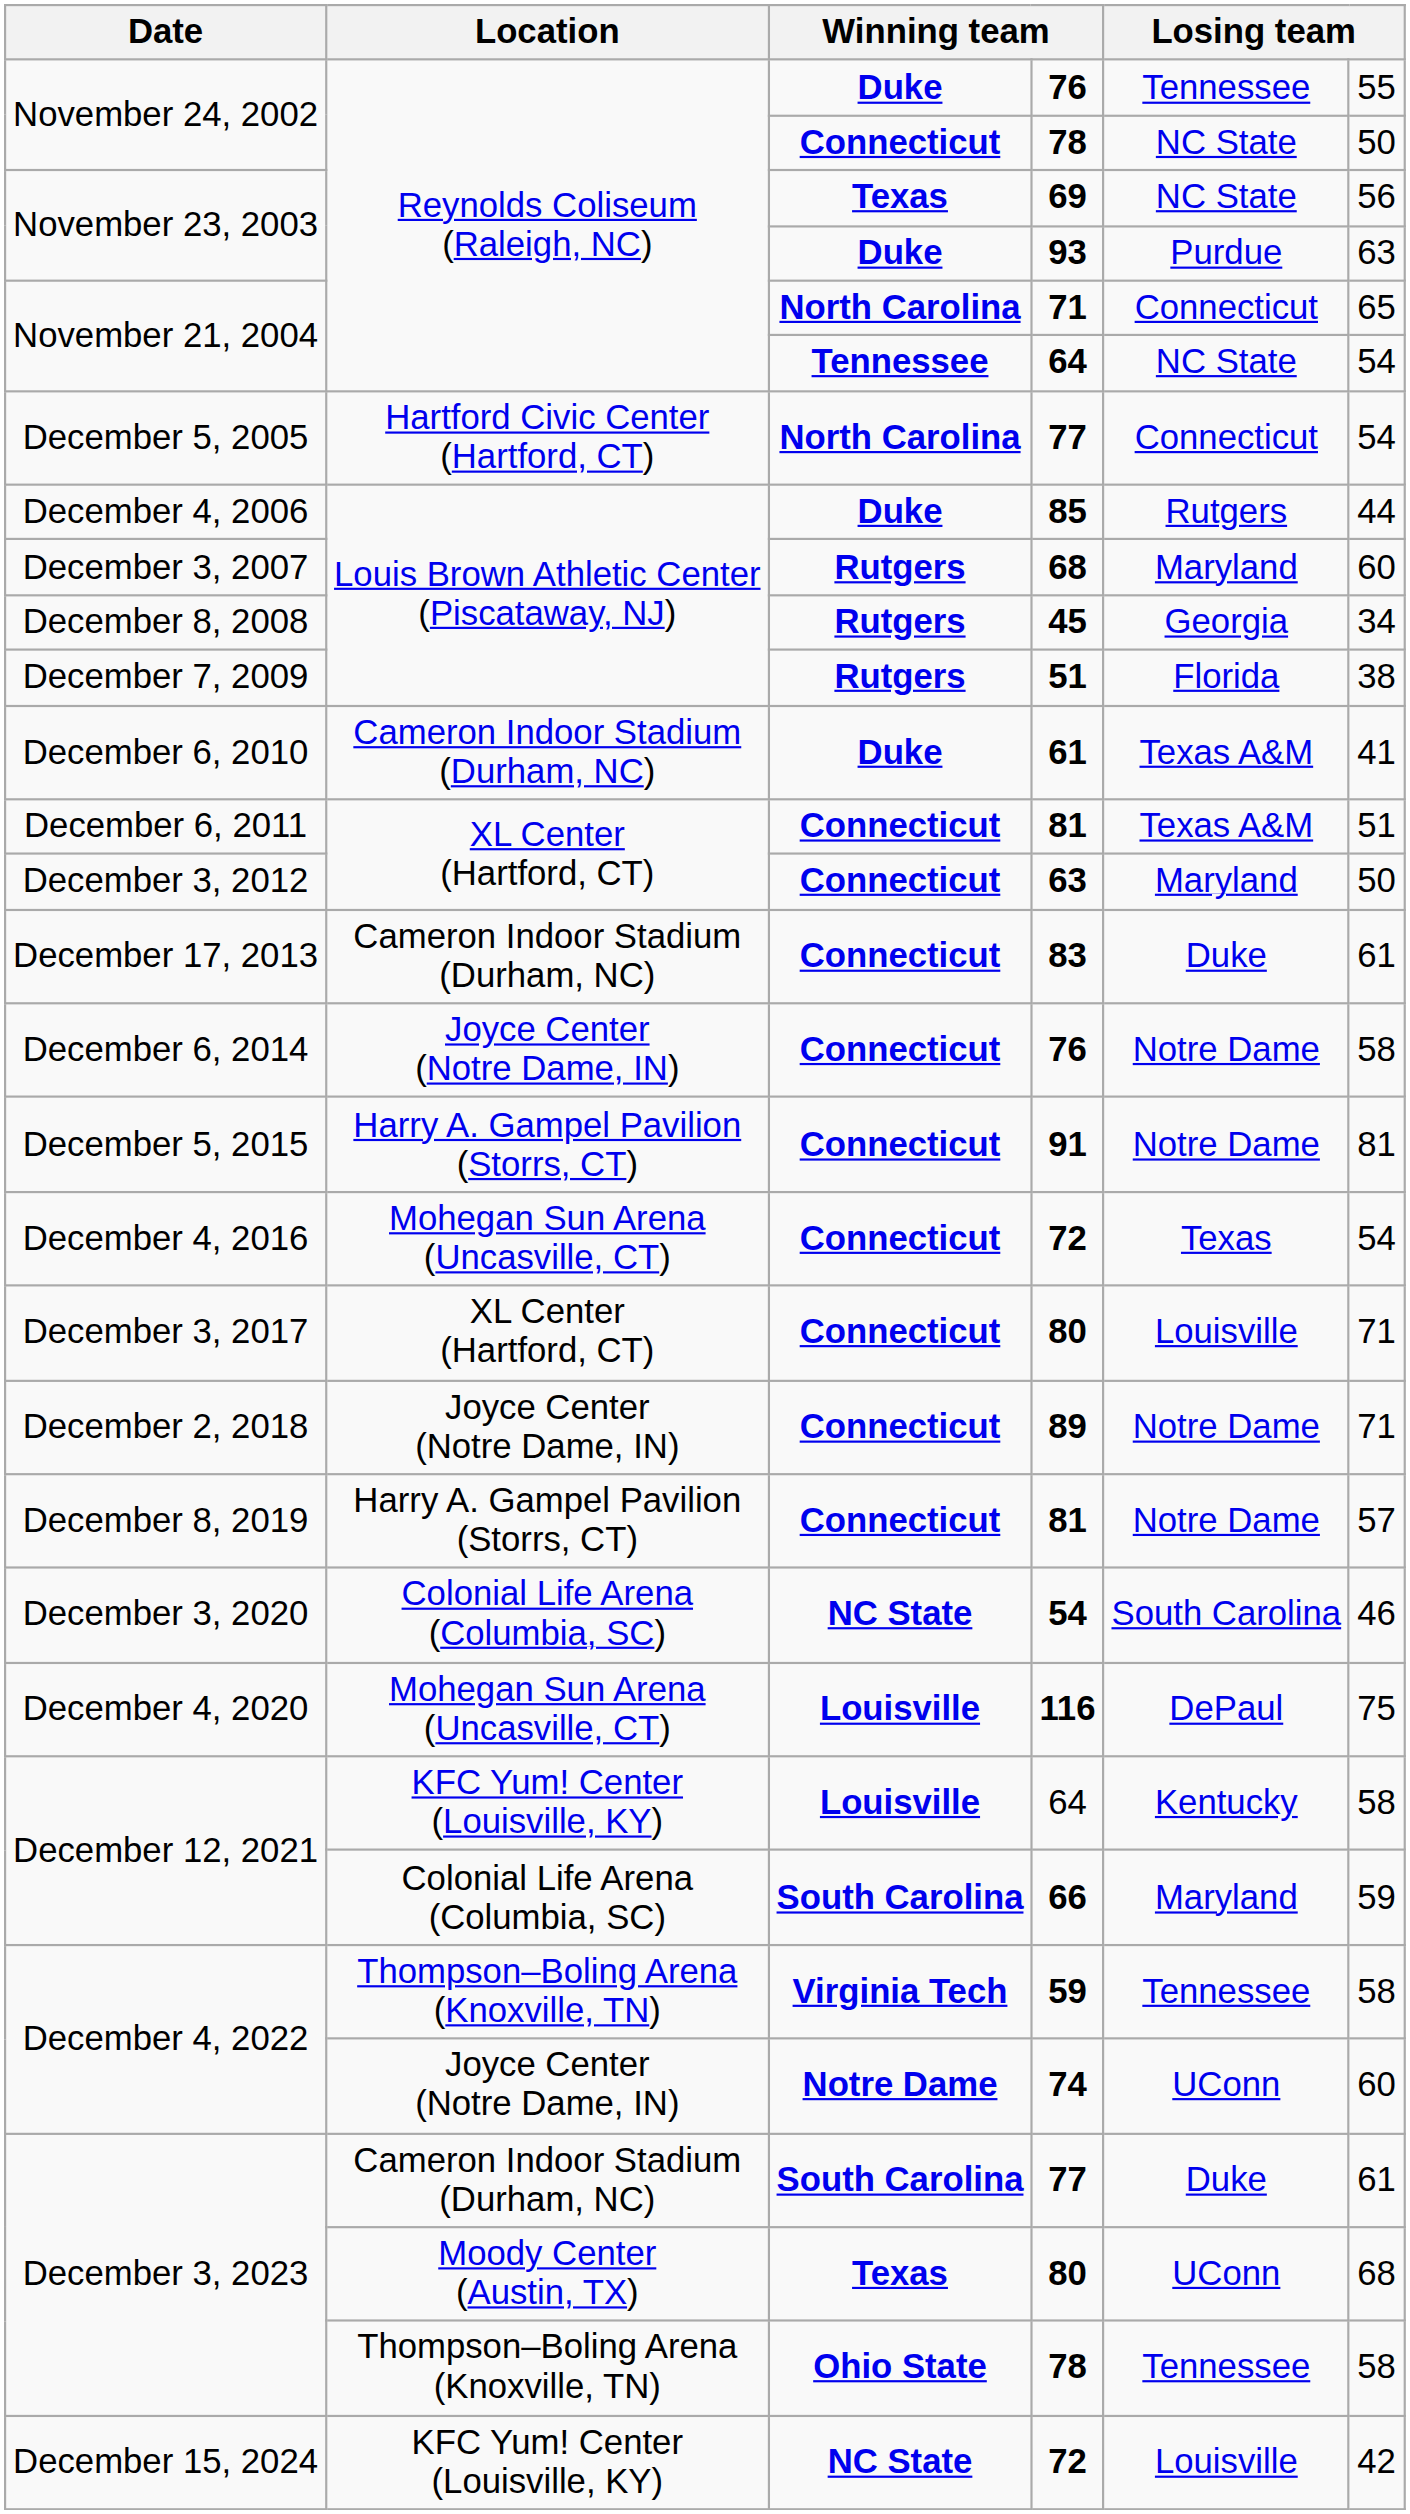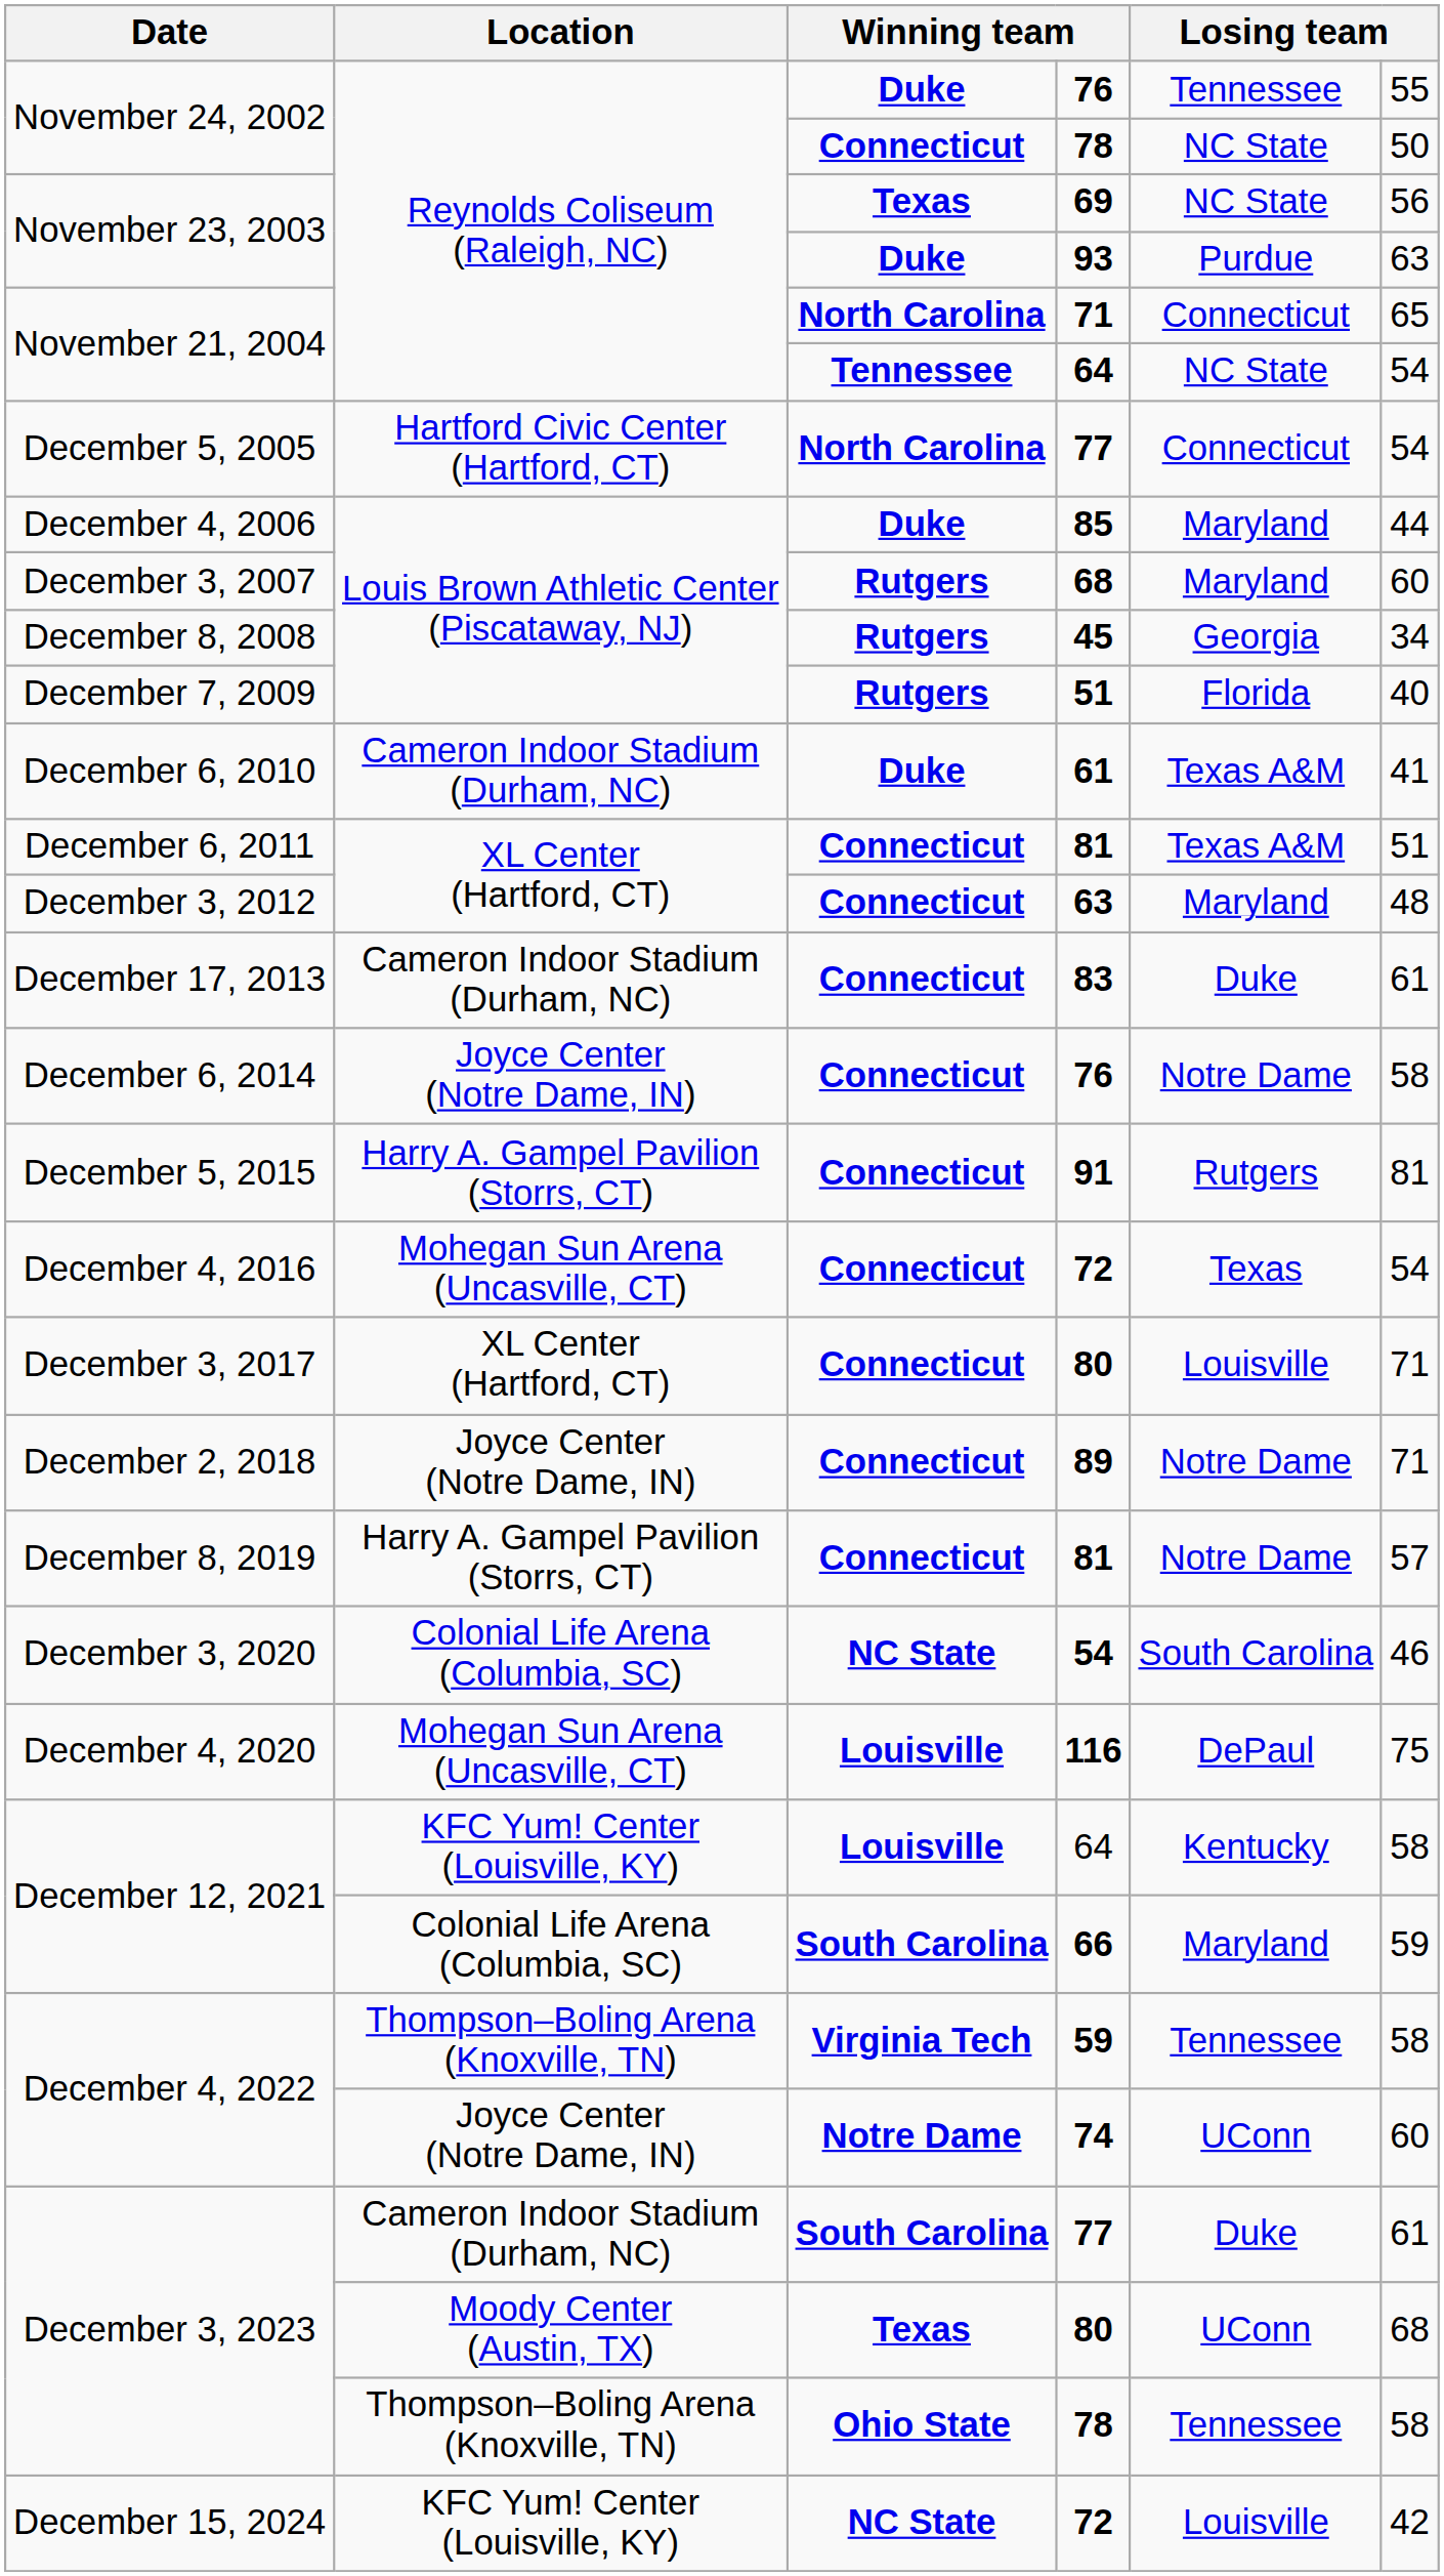December 4, 2006 | column 5: Rutgers -> Maryland
December 7, 2009 | column 6: 38 -> 40
December 3, 2012 | column 6: 50 -> 48
December 5, 2015 | column 5: Notre Dame -> Rutgers
